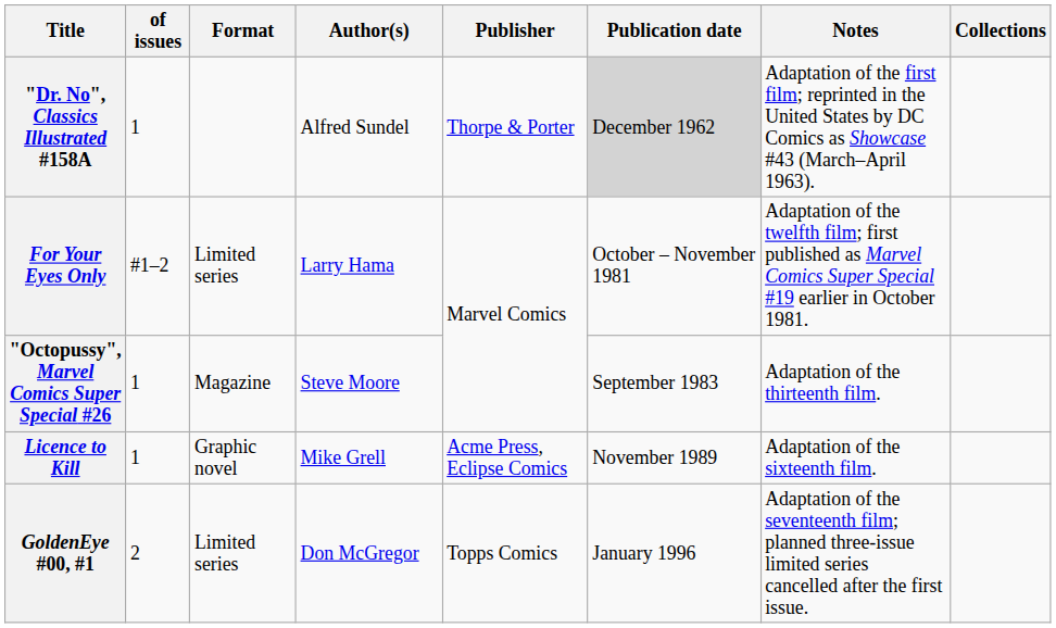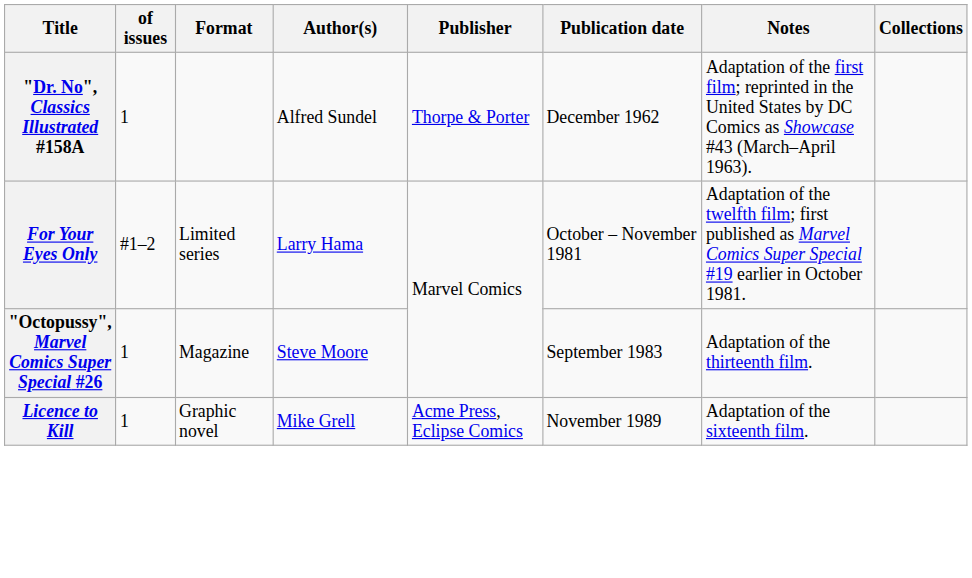"Dr. No", Classics Illustrated #158A | Publication date: lightgrey background -> no background
- row: GoldenEye #00, #1 | 2 | Limited series | Don McGregor | Topps Comics | January 1996 | Adaptation of the seventeenth film; planned three-issue limited series cancelled after the first issue.
